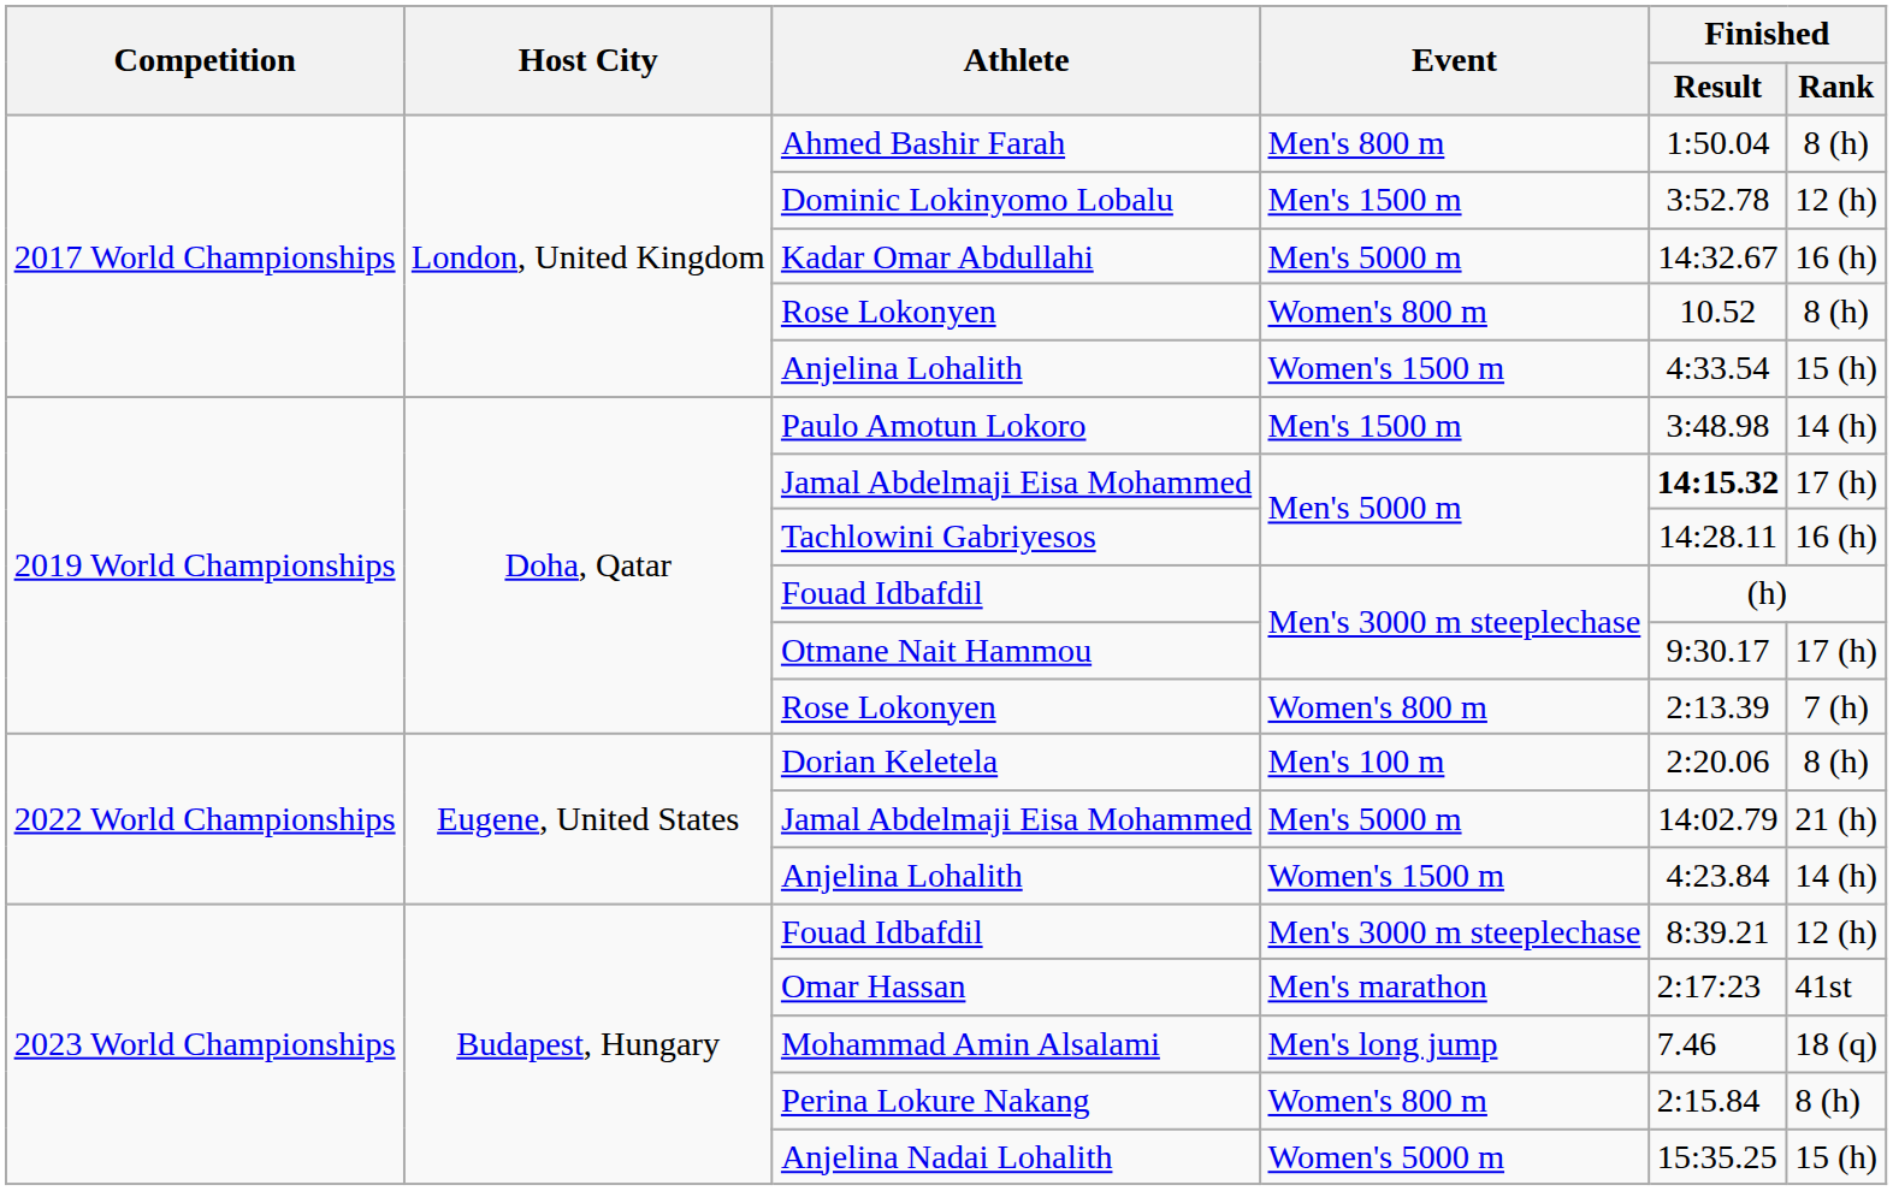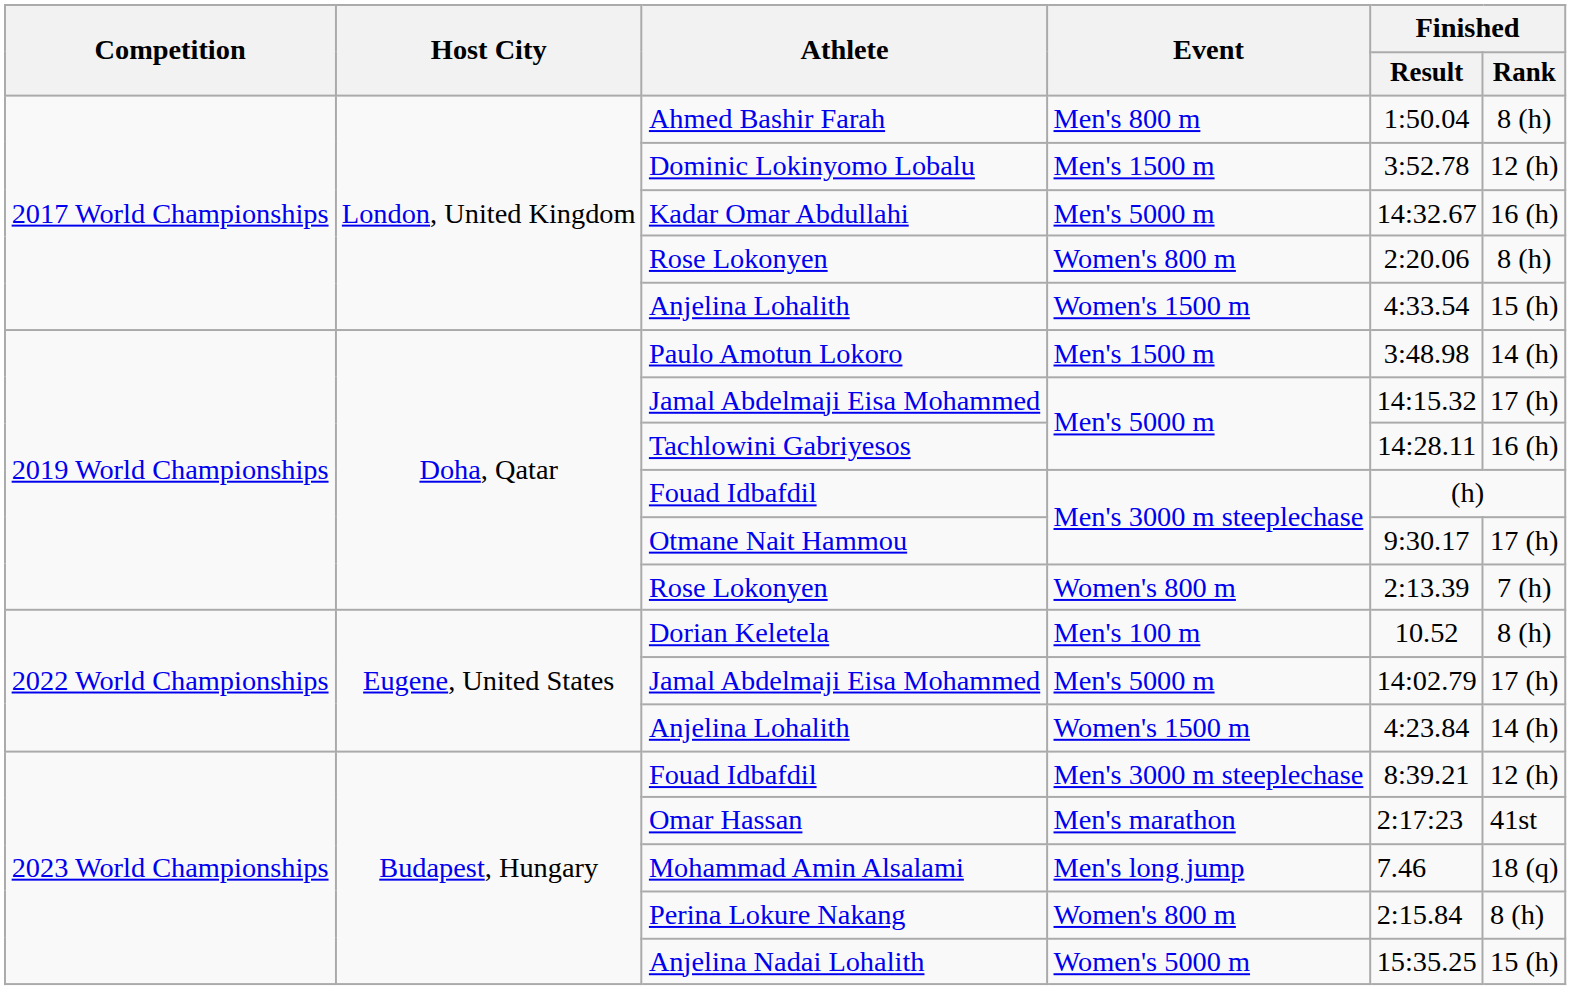2017 World Championships / Rose Lokonyen | Finished / Result: 10.52 -> 2:20.06
2019 World Championships / Jamal Abdelmaji Eisa Mohammed | Finished / Result: bold -> normal
Dorian Keletela | Finished / Result: 2:20.06 -> 10.52
2022 World Championships / Jamal Abdelmaji Eisa Mohammed | Finished / Rank: 21 (h) -> 17 (h)
